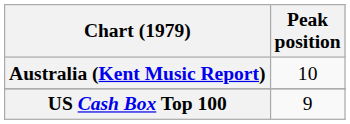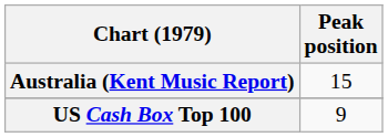Australia (Kent Music Report) | Peak position: 10 -> 15
